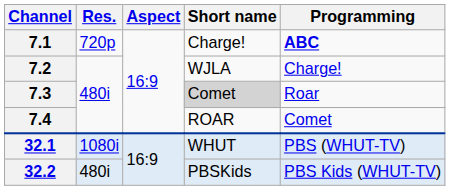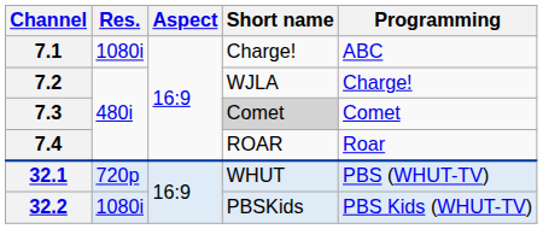7.1 | Res.: 720p -> 1080i
7.1 | Programming: bold -> normal
7.3 | Programming: Roar -> Comet
7.4 | Programming: Comet -> Roar
32.1 | Res.: 1080i -> 720p
32.2 | Res.: 480i -> 1080i
